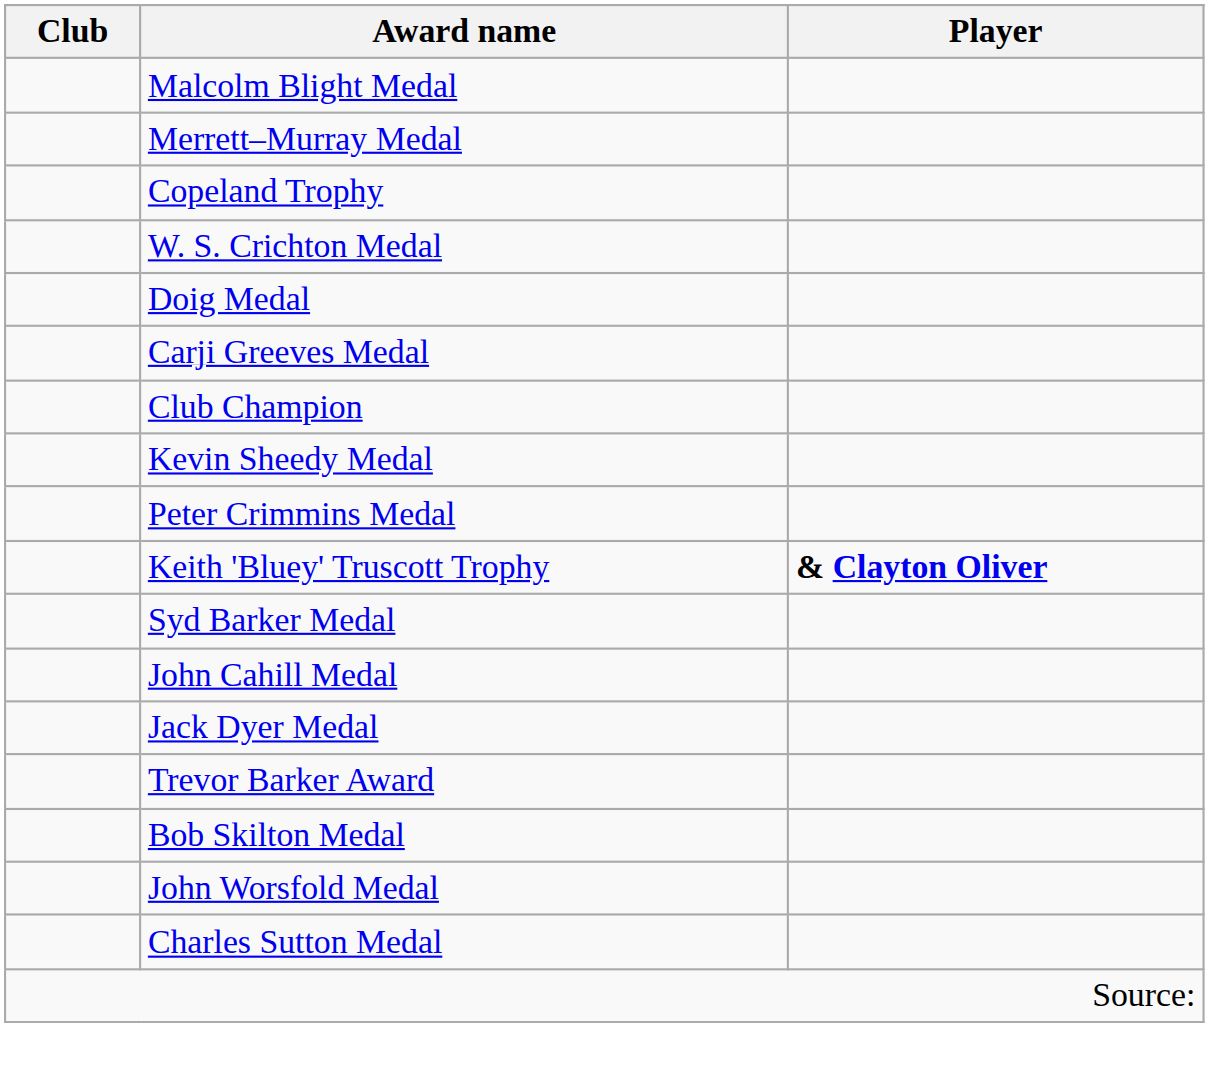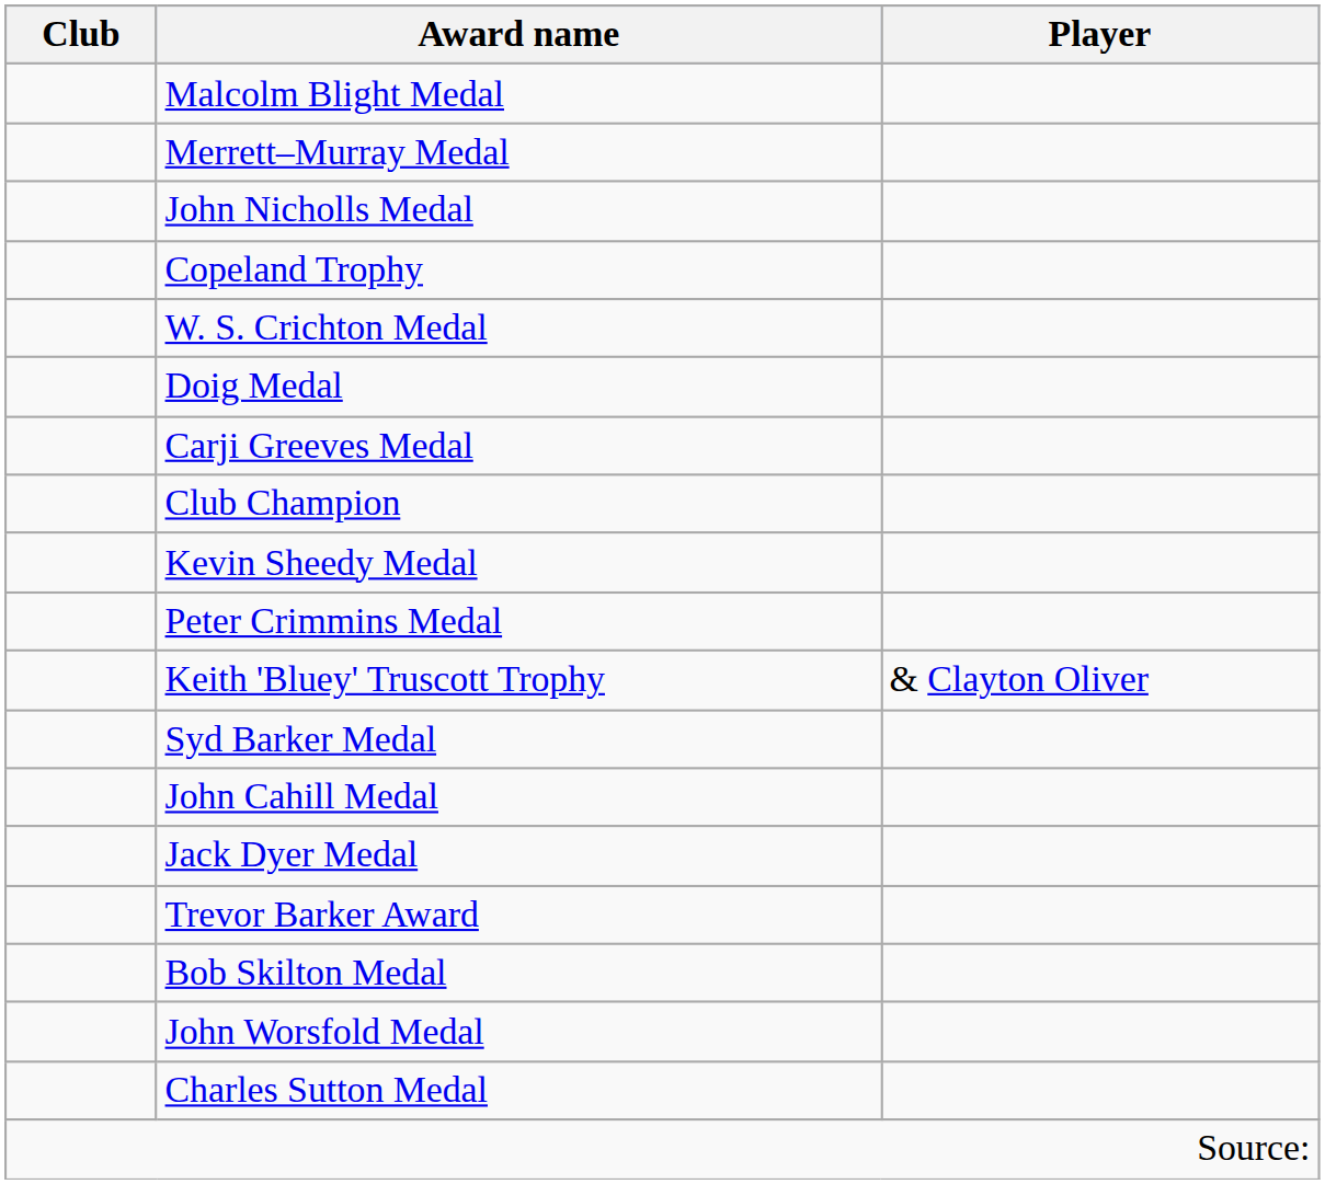+ row: John Nicholls Medal
Keith 'Bluey' Truscott Trophy | Player: bold -> normal
